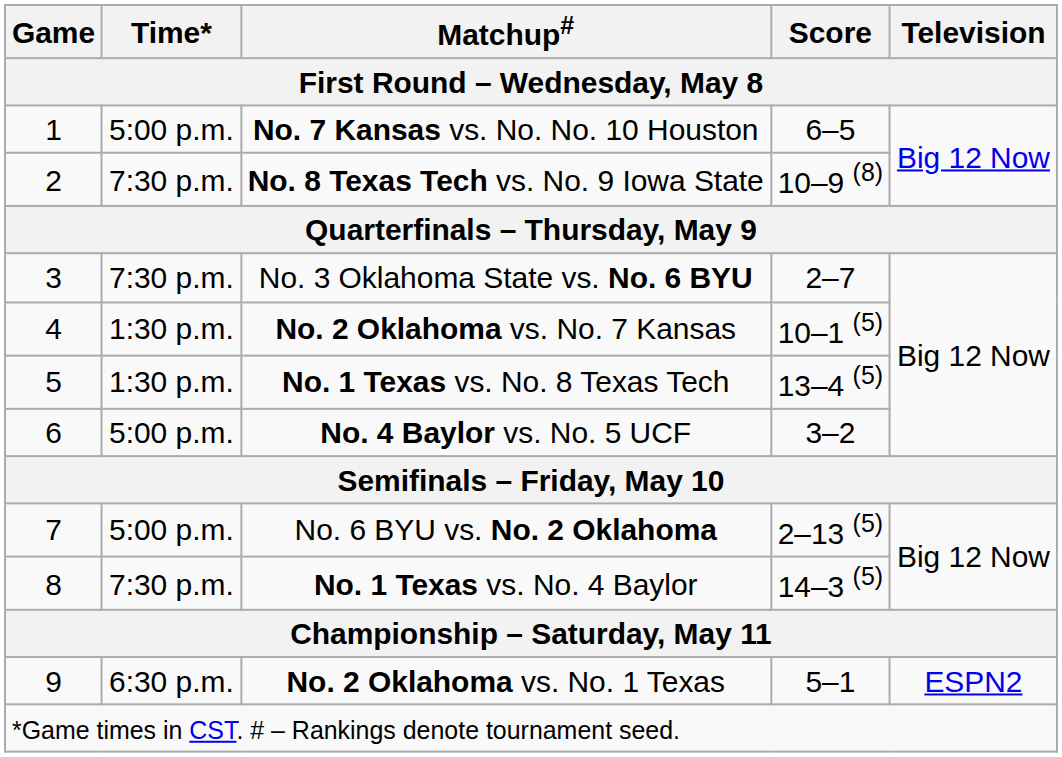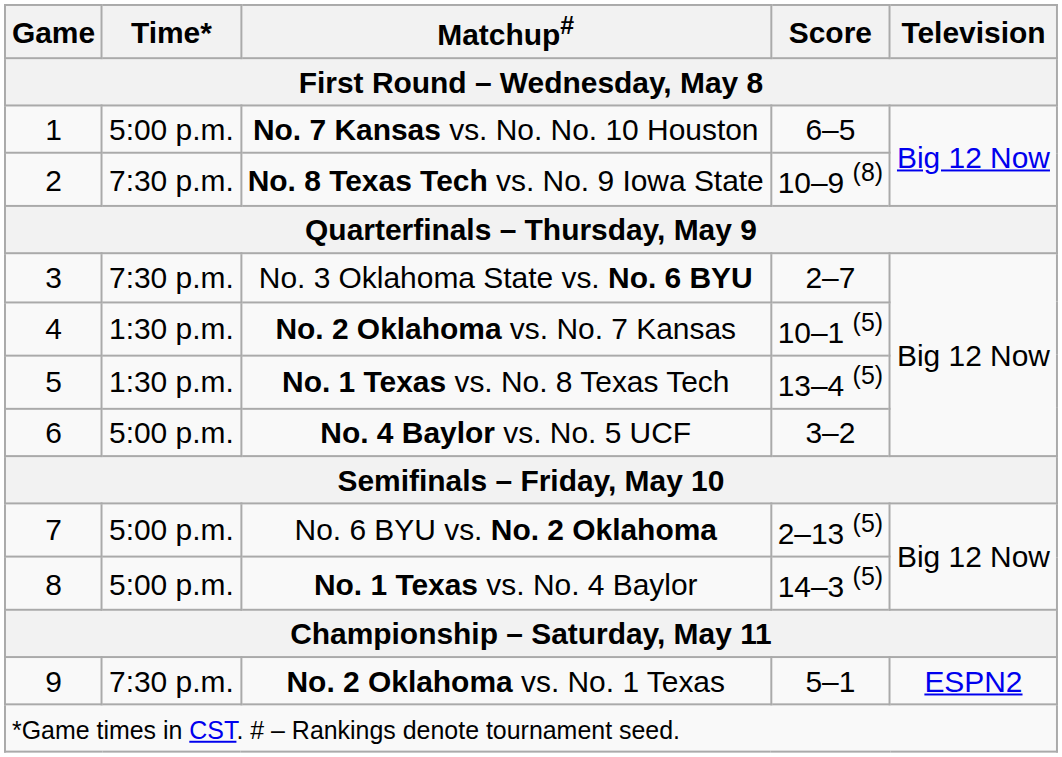No. 1 Texas vs. No. 4 Baylor | Time*: 7:30 p.m. -> 5:00 p.m.
No. 2 Oklahoma vs. No. 1 Texas | Time*: 6:30 p.m. -> 7:30 p.m.
